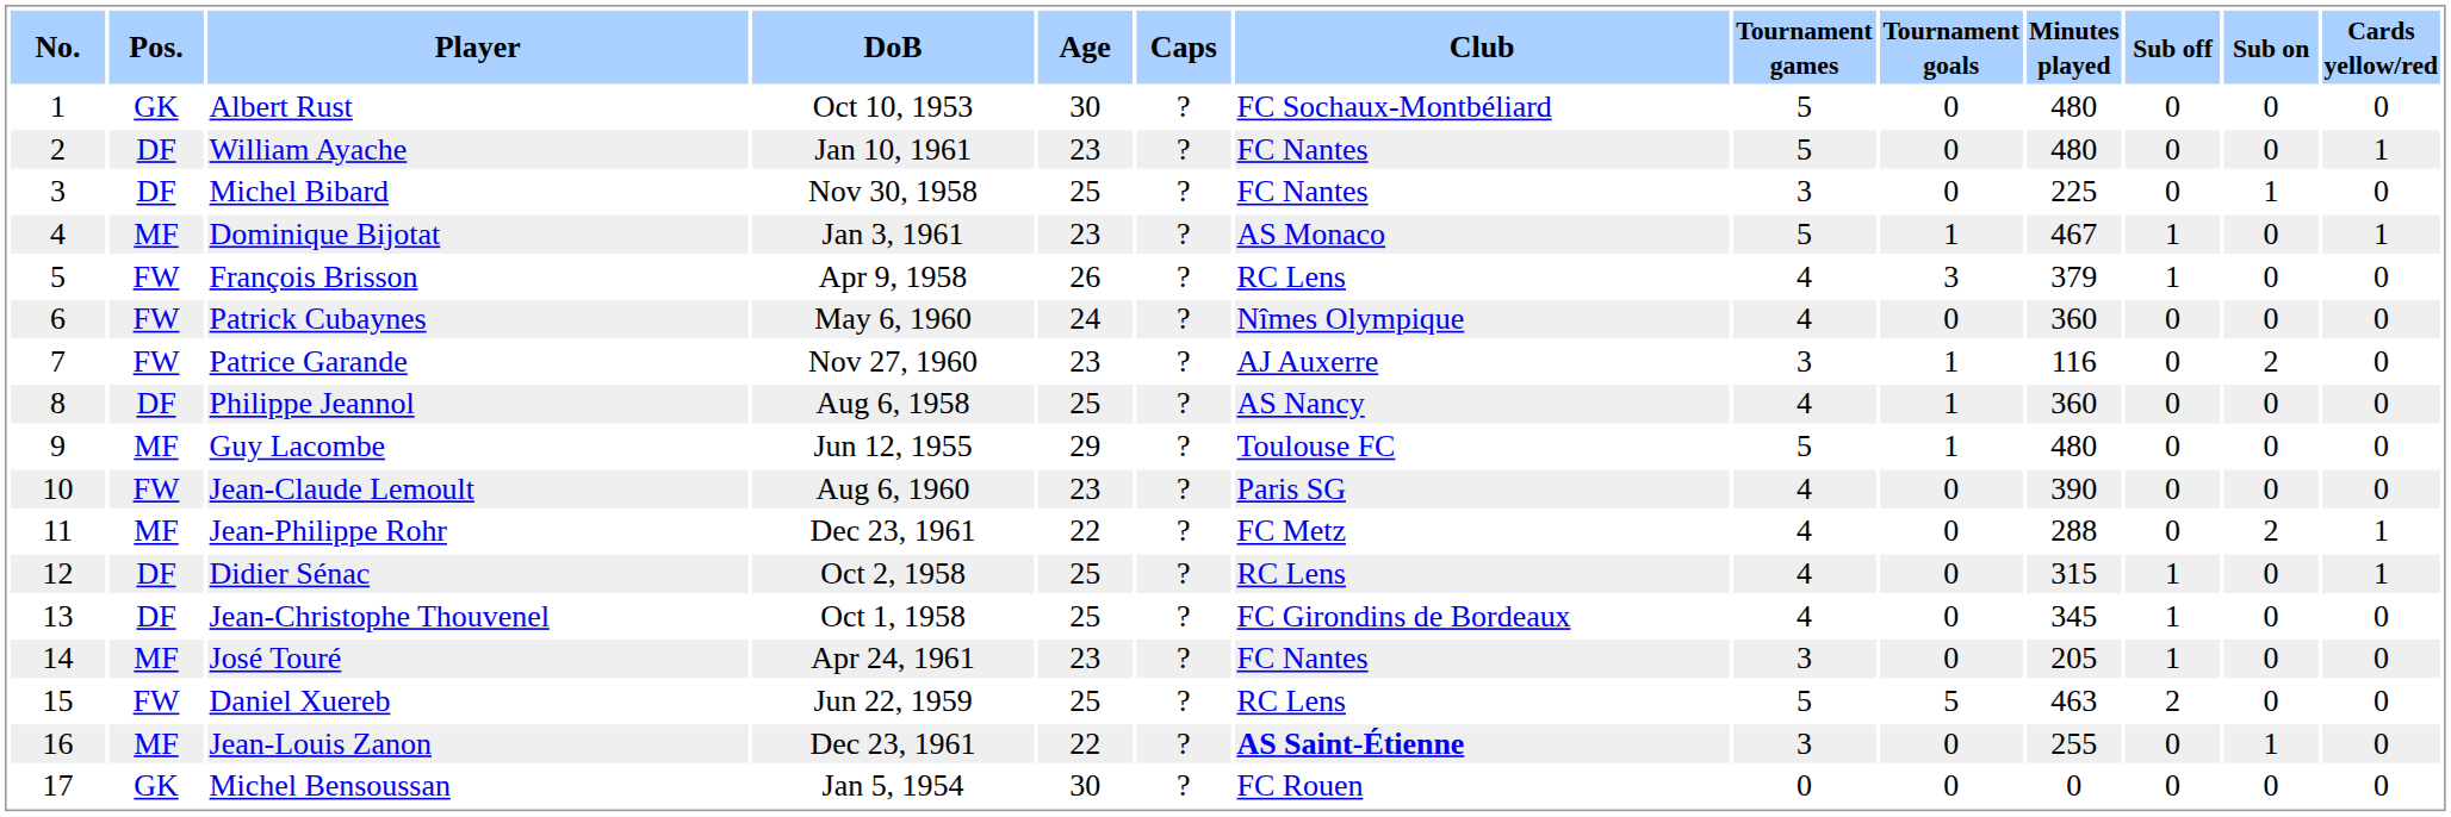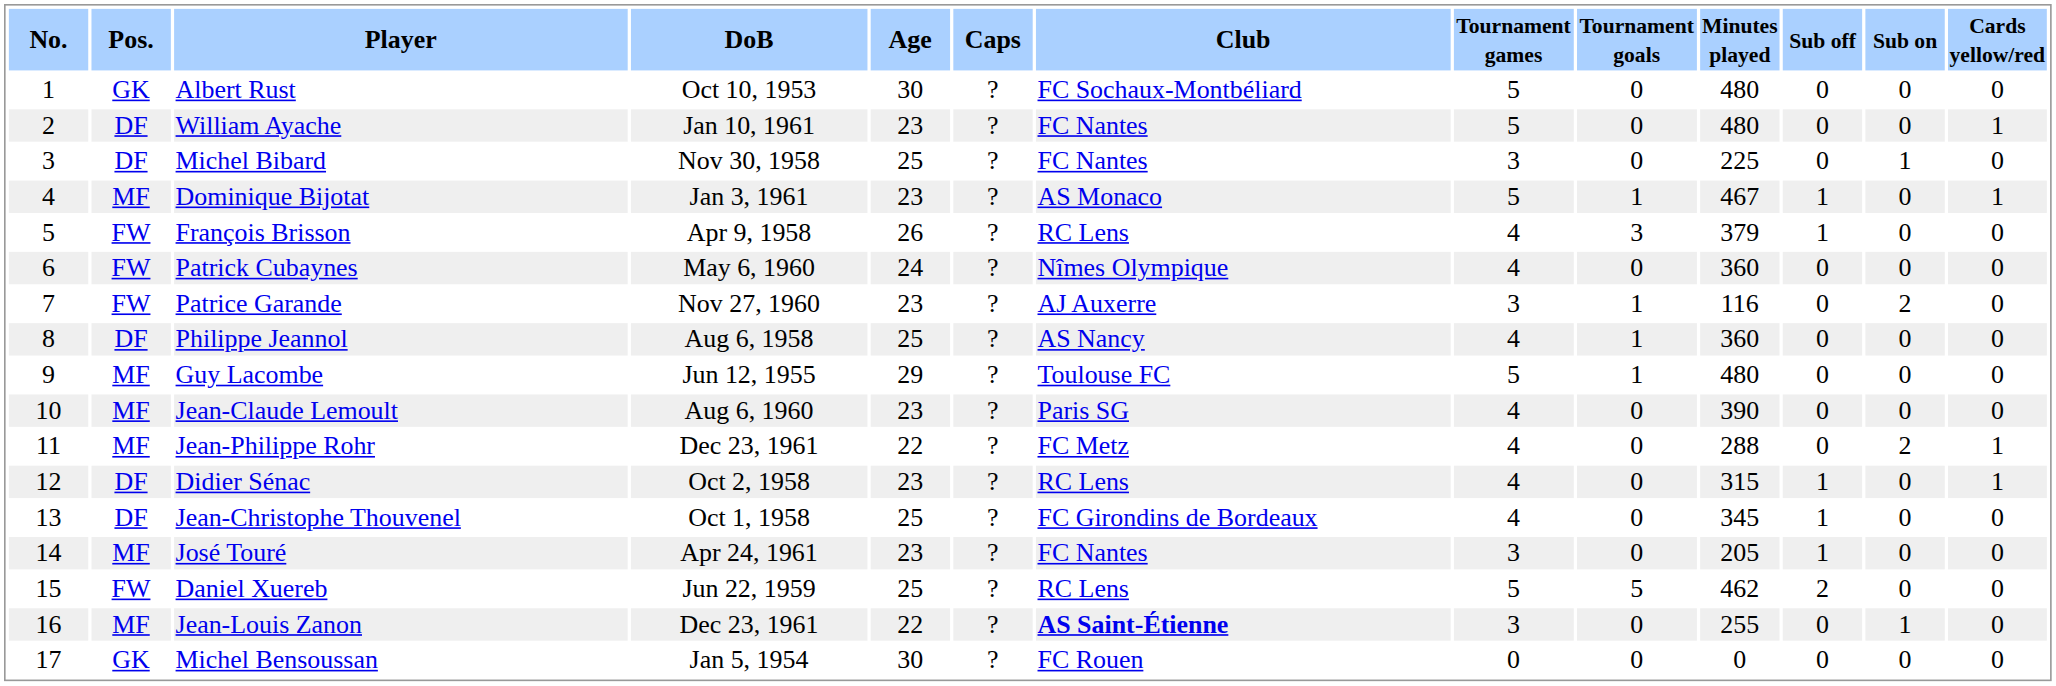Jean-Claude Lemoult | Pos.: FW -> MF
Didier Sénac | Age: 25 -> 23
Daniel Xuereb | Minutes played: 463 -> 462
